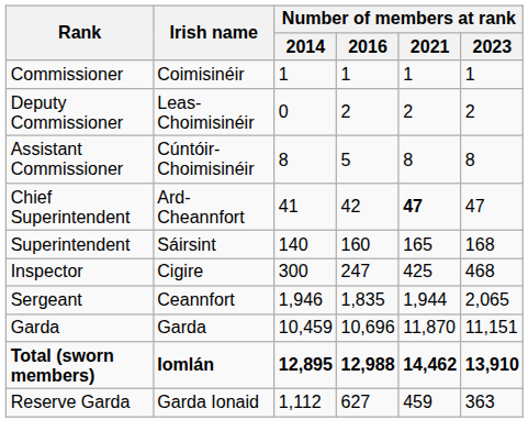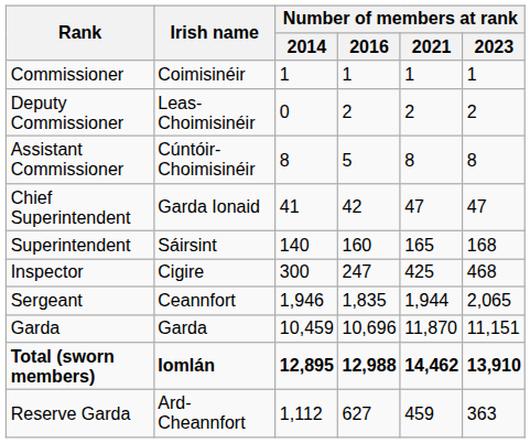Chief Superintendent | Irish name: Ard-Cheannfort -> Garda Ionaid
Chief Superintendent | Number of members at rank / 2021: bold -> normal
Reserve Garda | Irish name: Garda Ionaid -> Ard-Cheannfort
